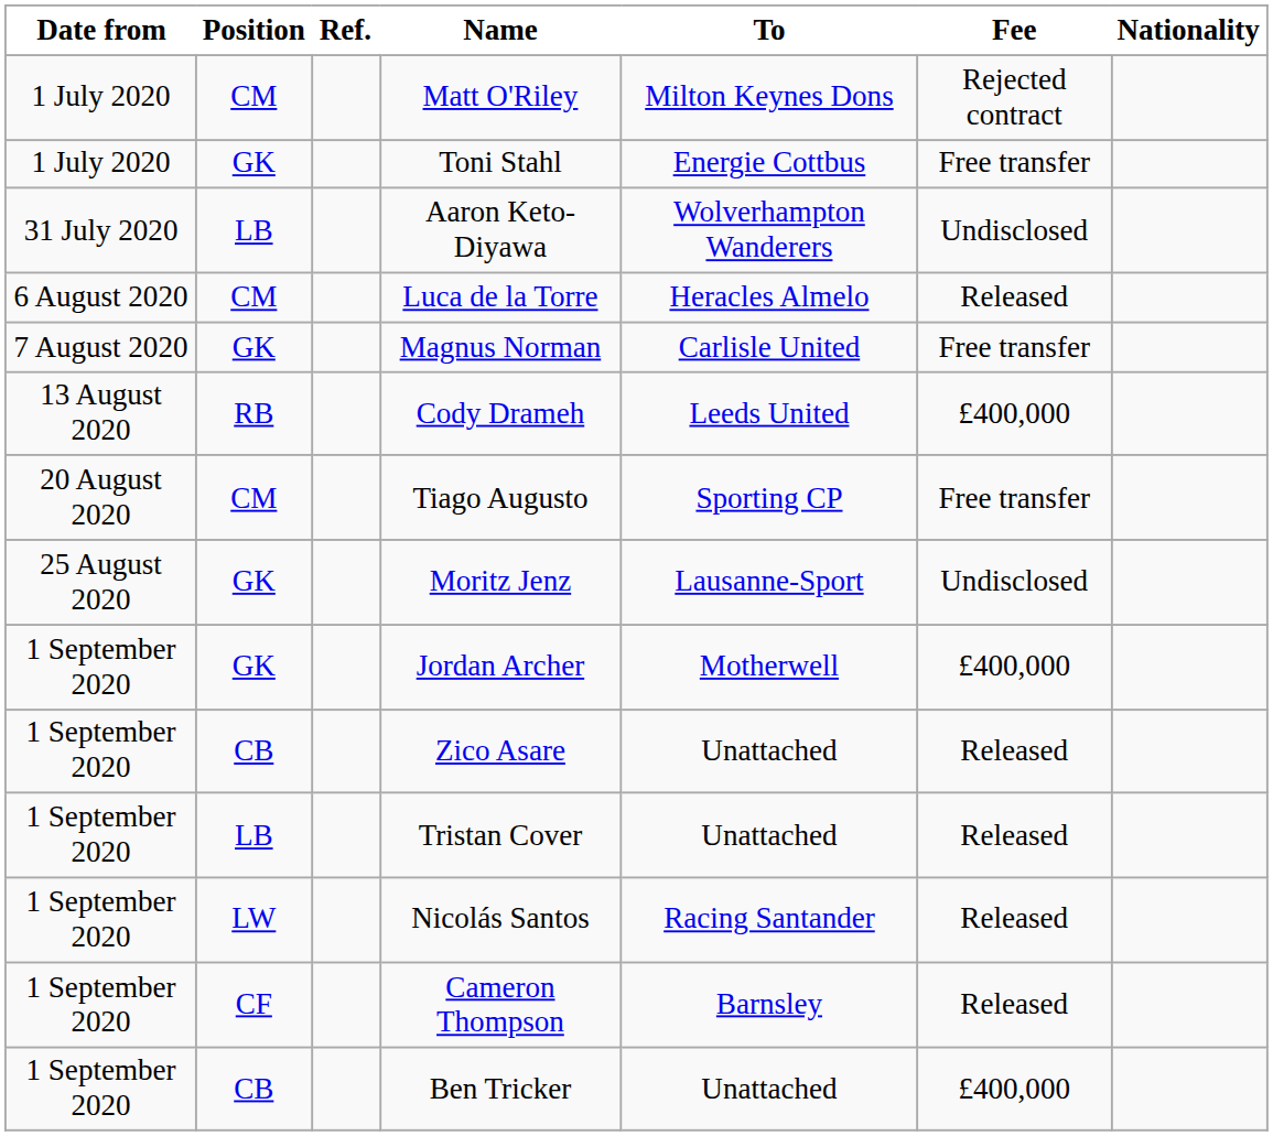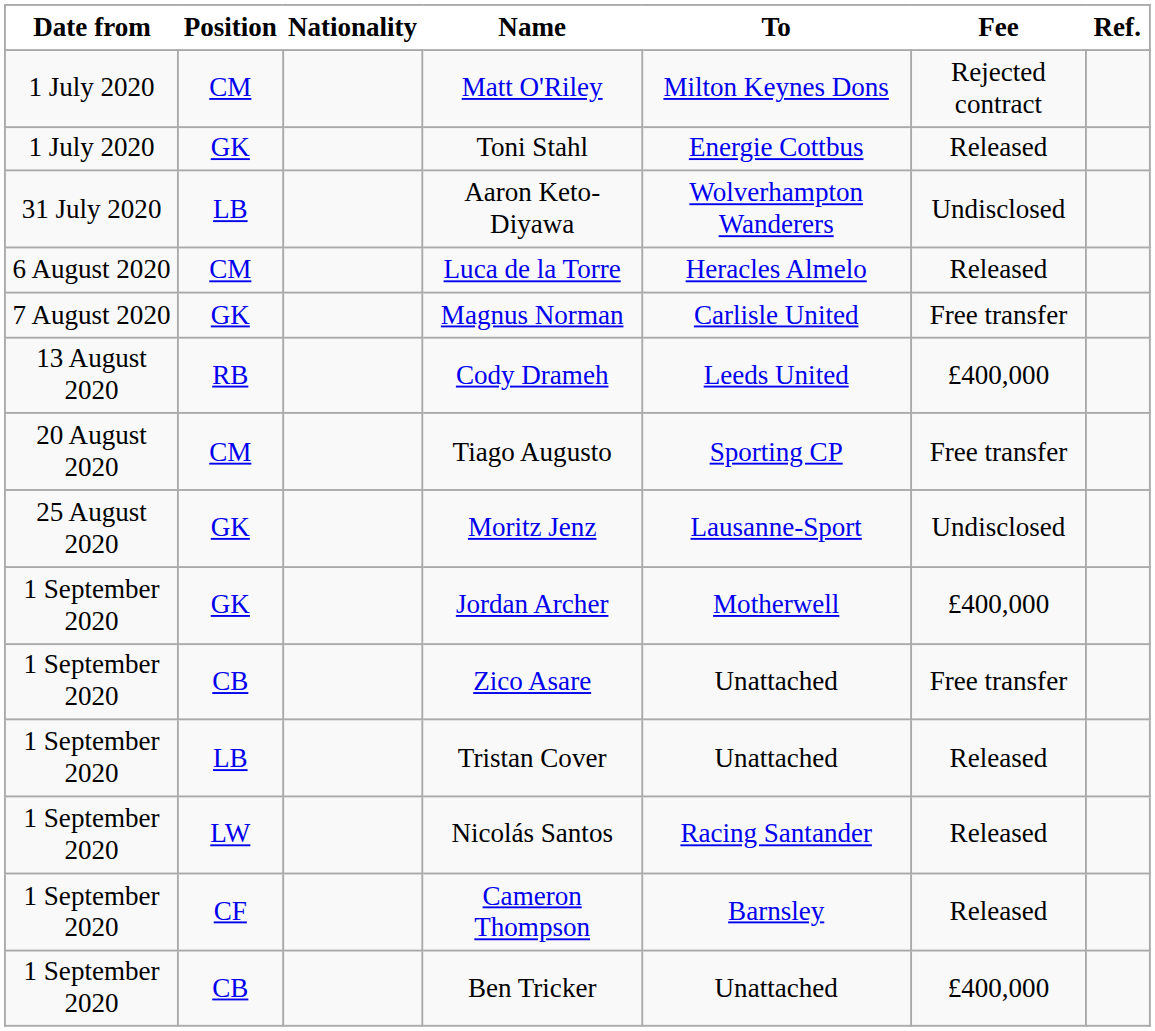columns swapped: Nationality <-> Ref.
Toni Stahl | Fee: Free transfer -> Released
Zico Asare | Fee: Released -> Free transfer
